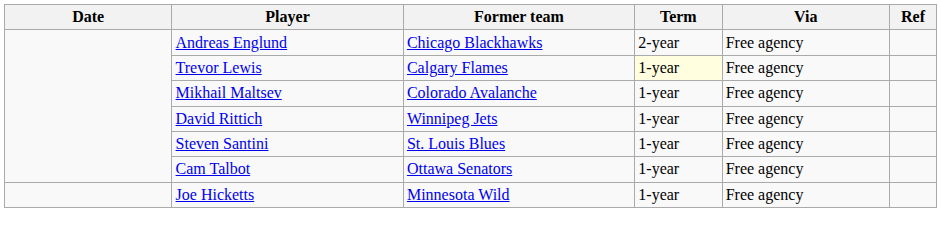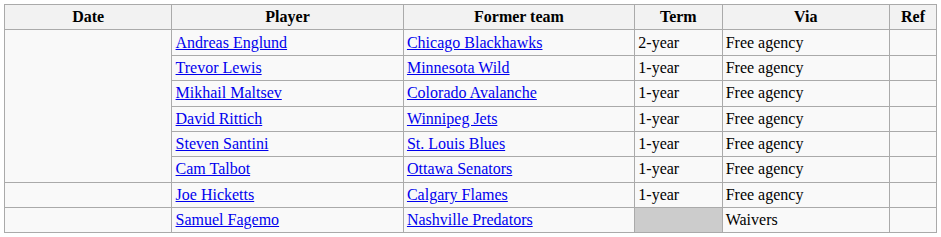Trevor Lewis | Former team: Calgary Flames -> Minnesota Wild
Trevor Lewis | Term: lightyellow background -> no background
Joe Hicketts | Former team: Minnesota Wild -> Calgary Flames
+ row: Samuel Fagemo | Nashville Predators | Waivers
